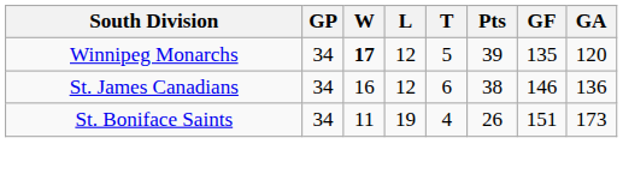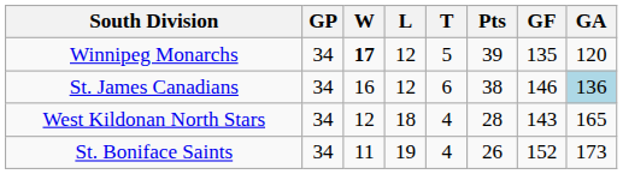St. James Canadians | GA: no background -> lightblue background
+ row: West Kildonan North Stars | 34 | 12 | 18 | 4 | 28 | 143 | 165
St. Boniface Saints | GF: 151 -> 152
